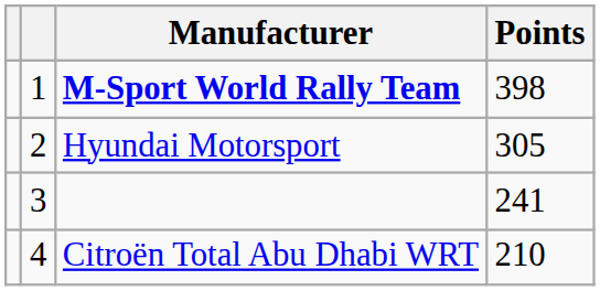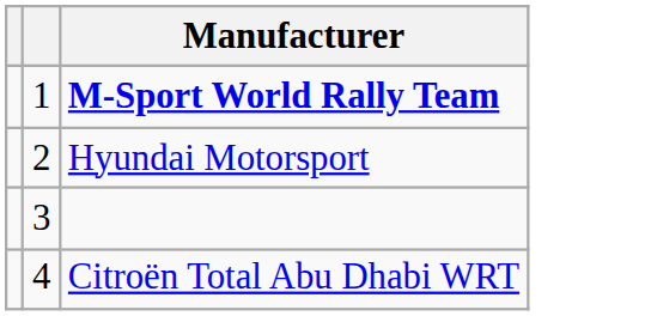- column: Points | 398 | 305 | 241 | 210
